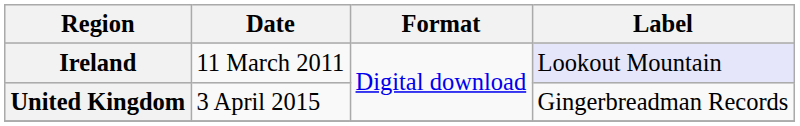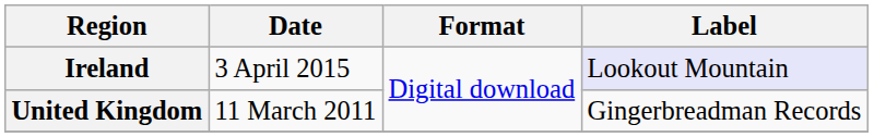Ireland | Date: 11 March 2011 -> 3 April 2015
United Kingdom | Date: 3 April 2015 -> 11 March 2011
